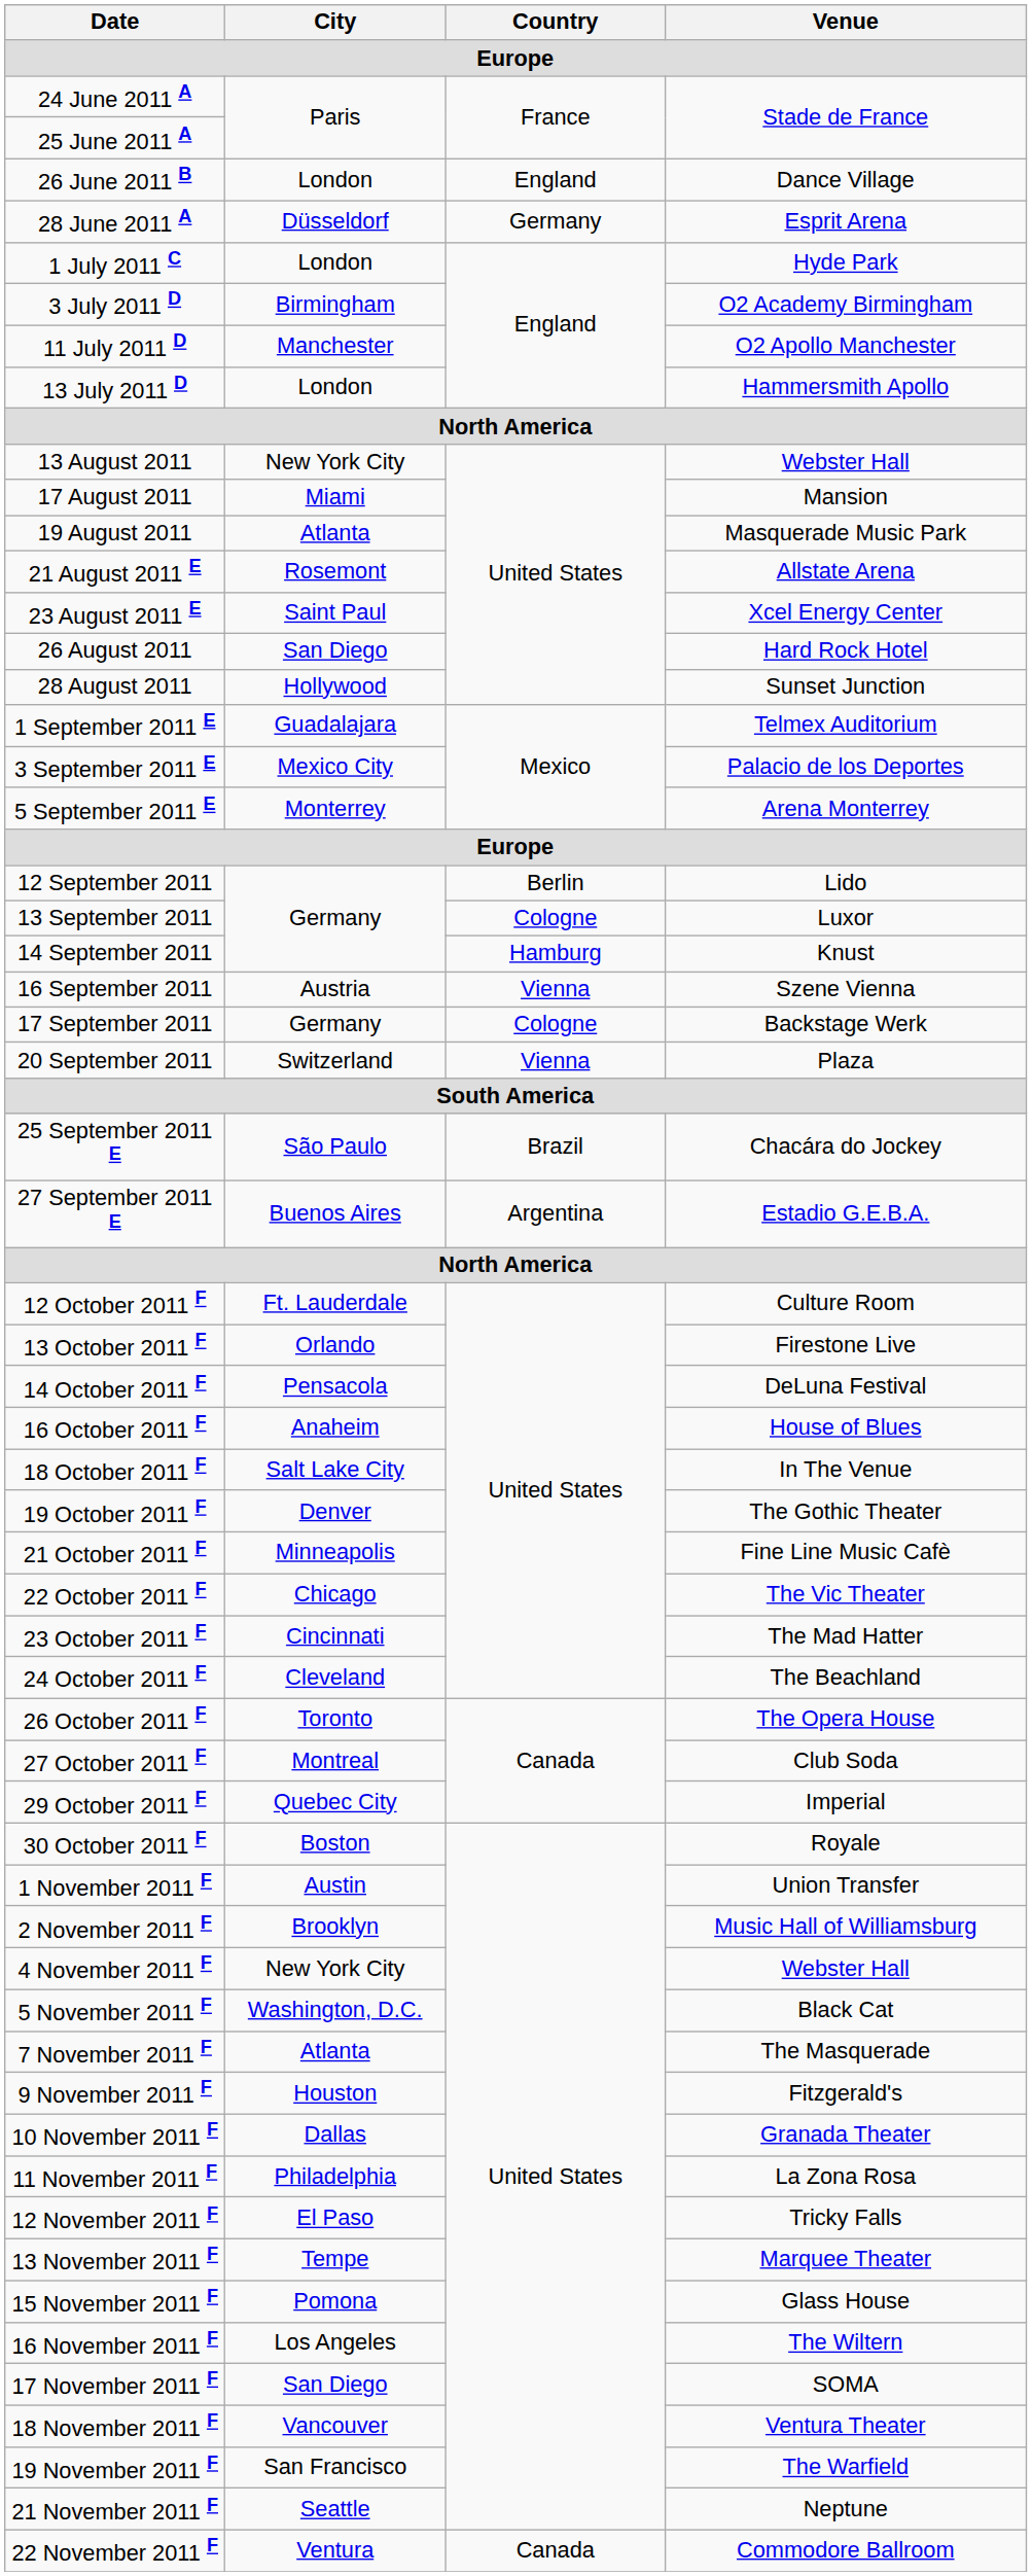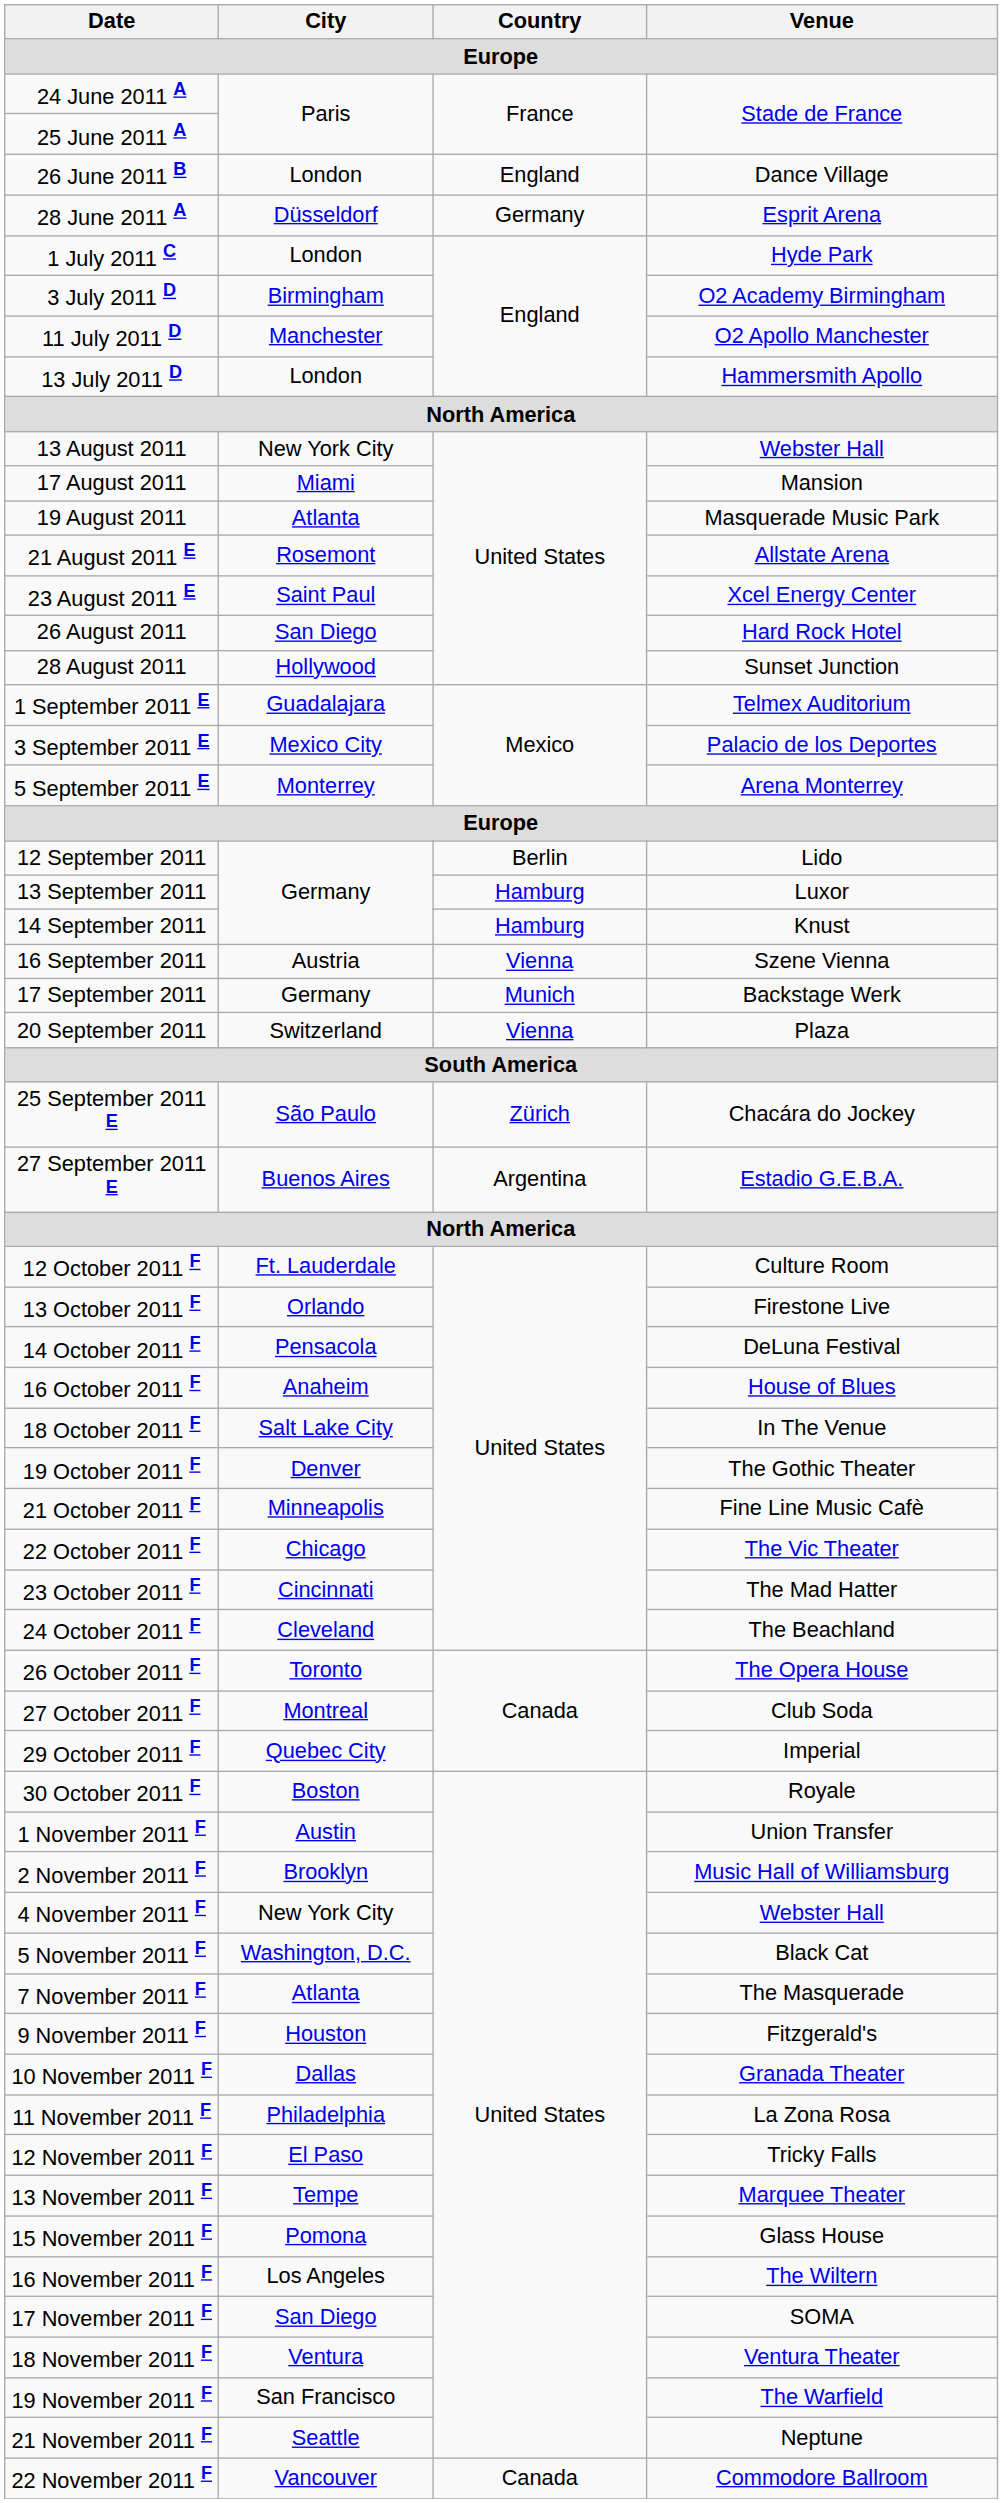13 September 2011 | Country: Cologne -> Hamburg
17 September 2011 | Country: Cologne -> Munich
25 September 2011 E | Country: Brazil -> Zürich
18 November 2011 F | City: Vancouver -> Ventura
22 November 2011 F | City: Ventura -> Vancouver
